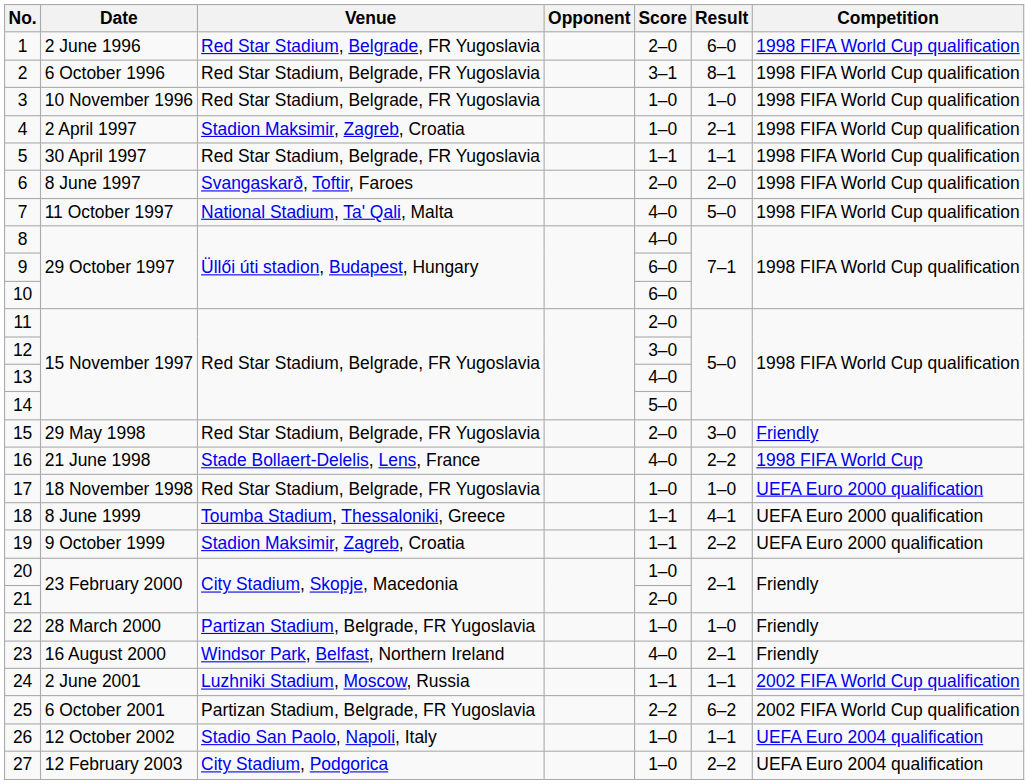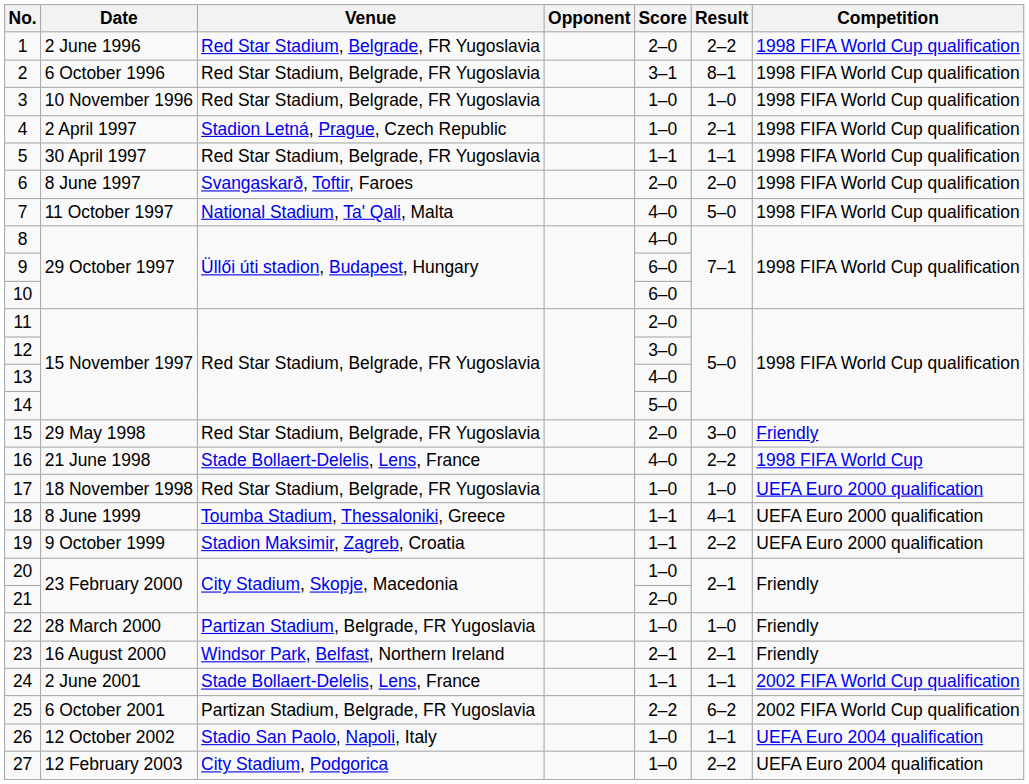1 | Result: 6–0 -> 2–2
4 | Venue: Stadion Maksimir, Zagreb, Croatia -> Stadion Letná, Prague, Czech Republic
23 | Score: 4–0 -> 2–1
24 | Venue: Luzhniki Stadium, Moscow, Russia -> Stade Bollaert-Delelis, Lens, France
